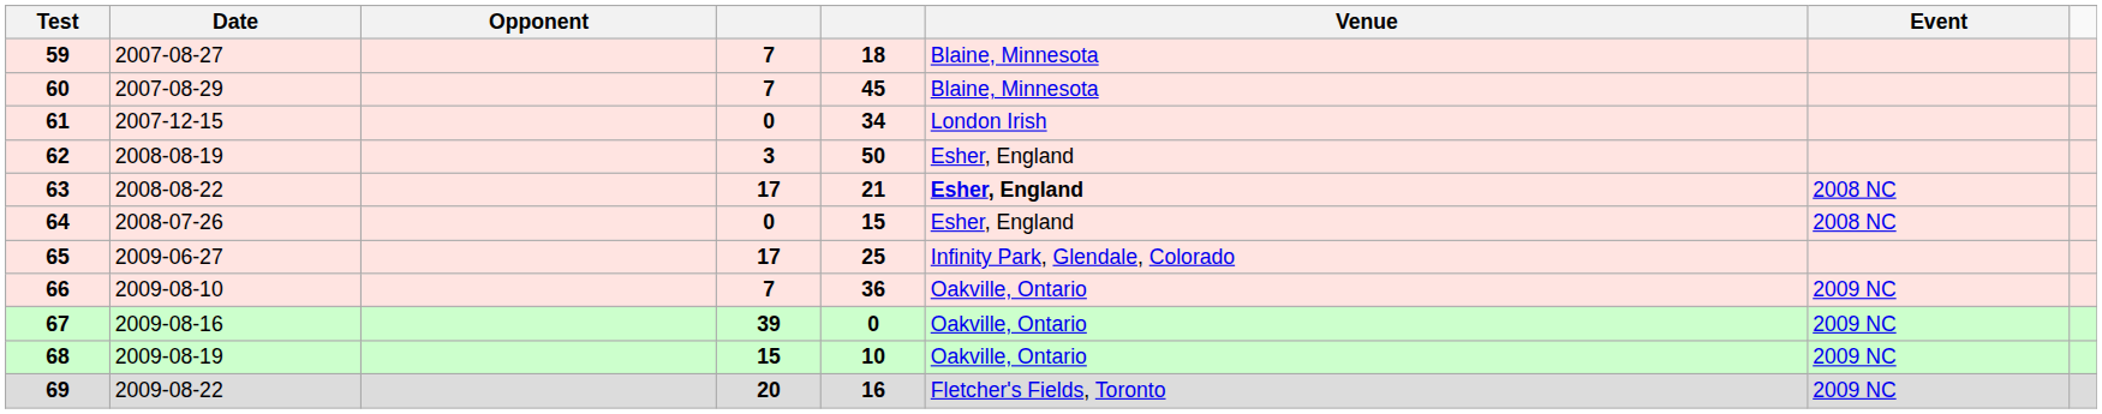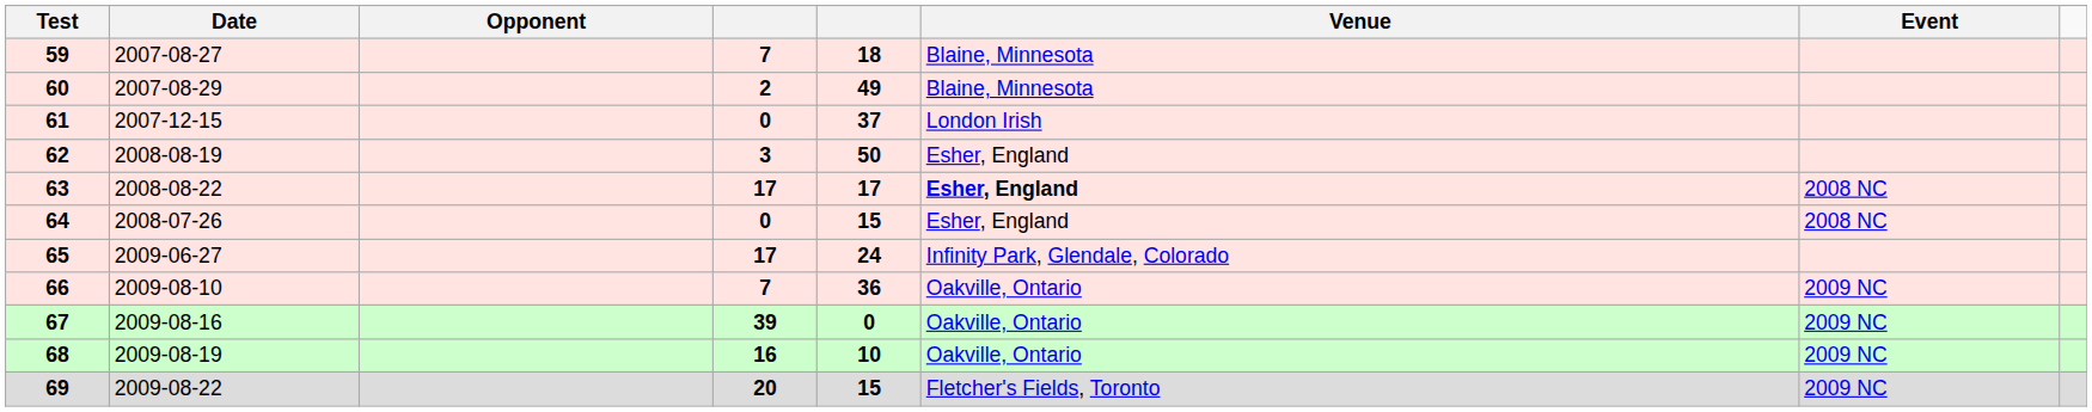60 | column 4: 7 -> 2
60 | column 5: 45 -> 49
61 | column 5: 34 -> 37
63 | column 5: 21 -> 17
65 | column 5: 25 -> 24
68 | column 4: 15 -> 16
69 | column 5: 16 -> 15
